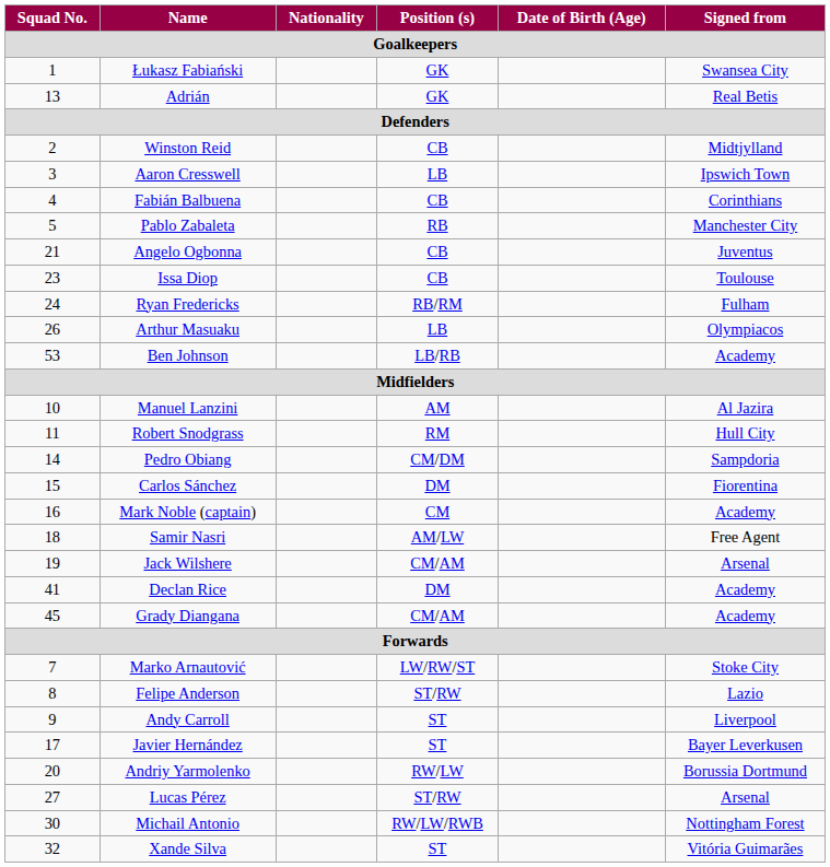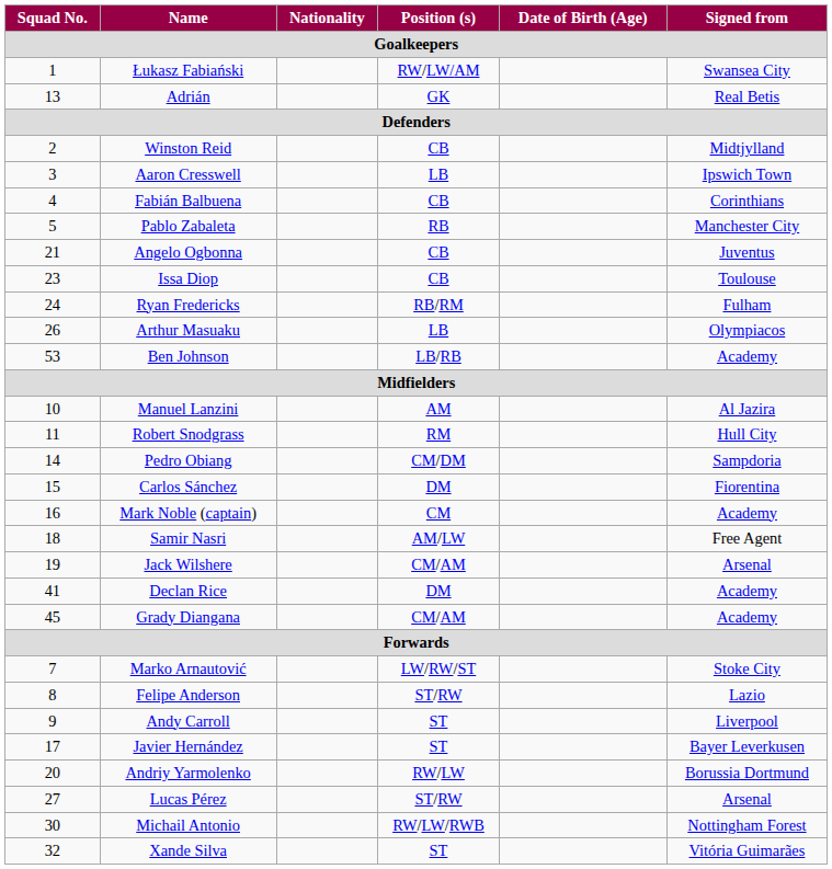Łukasz Fabiański | Position (s) / Goalkeepers: GK -> RW/LW/AM
